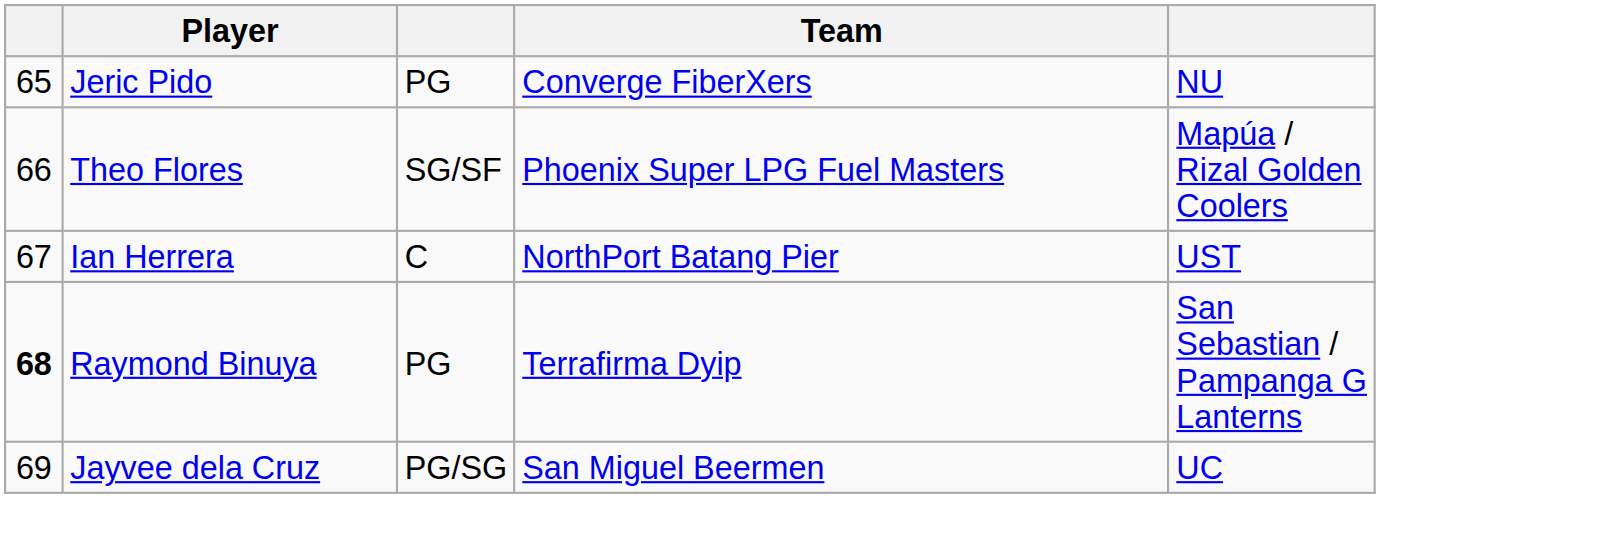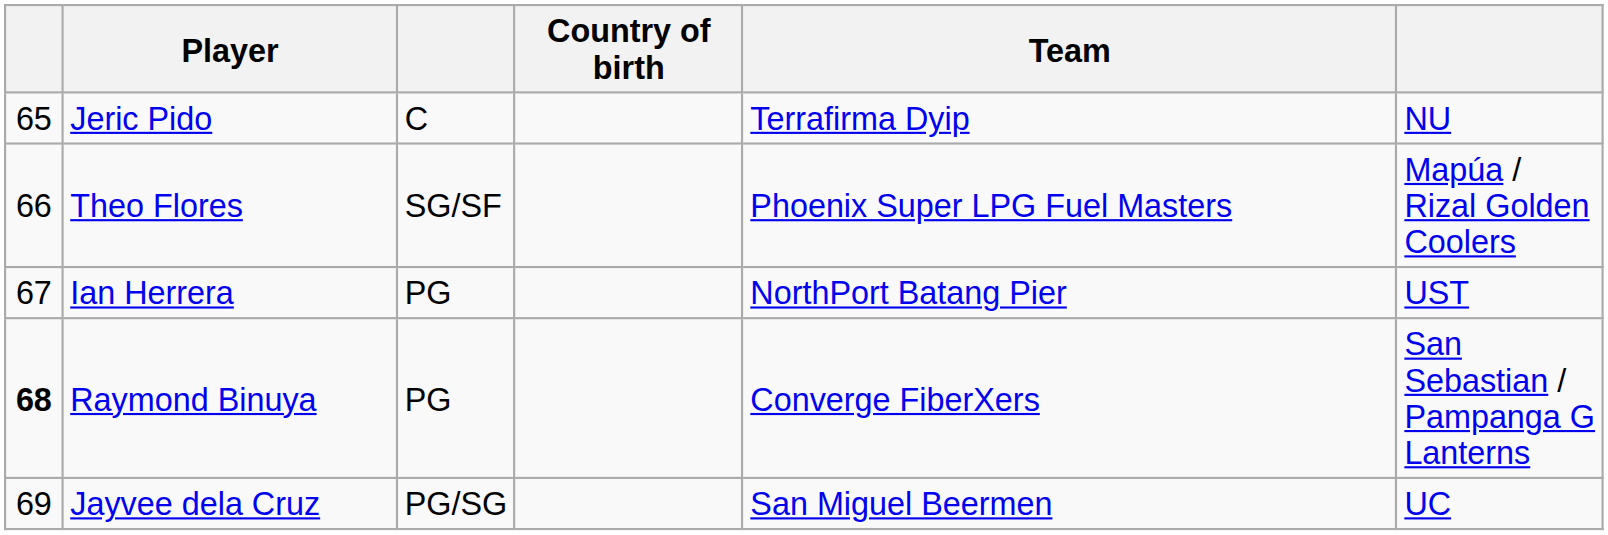+ column: Country of birth
Jeric Pido | column 3: PG -> C
Jeric Pido | Team: Converge FiberXers -> Terrafirma Dyip
Ian Herrera | column 3: C -> PG
Raymond Binuya | Team: Terrafirma Dyip -> Converge FiberXers
